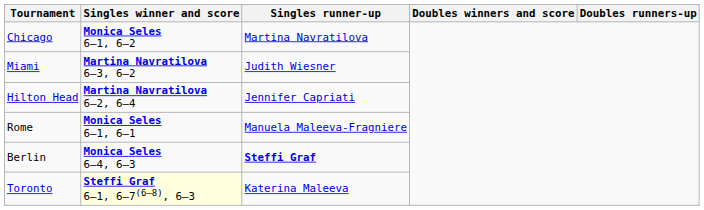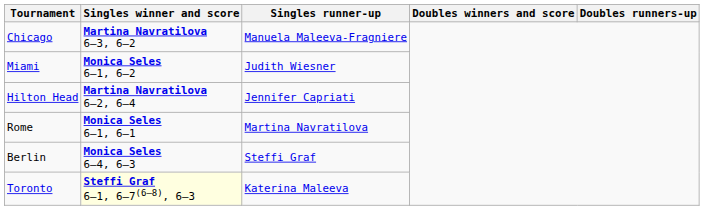Chicago | Singles winner and score: Monica Seles 6–1, 6–2 -> Martina Navratilova 6–3, 6–2
Chicago | Singles runner-up: Martina Navratilova -> Manuela Maleeva-Fragniere
Miami | Singles winner and score: Martina Navratilova 6–3, 6–2 -> Monica Seles 6–1, 6–2
Rome | Singles runner-up: Manuela Maleeva-Fragniere -> Martina Navratilova
Berlin | Singles runner-up: bold -> normal
